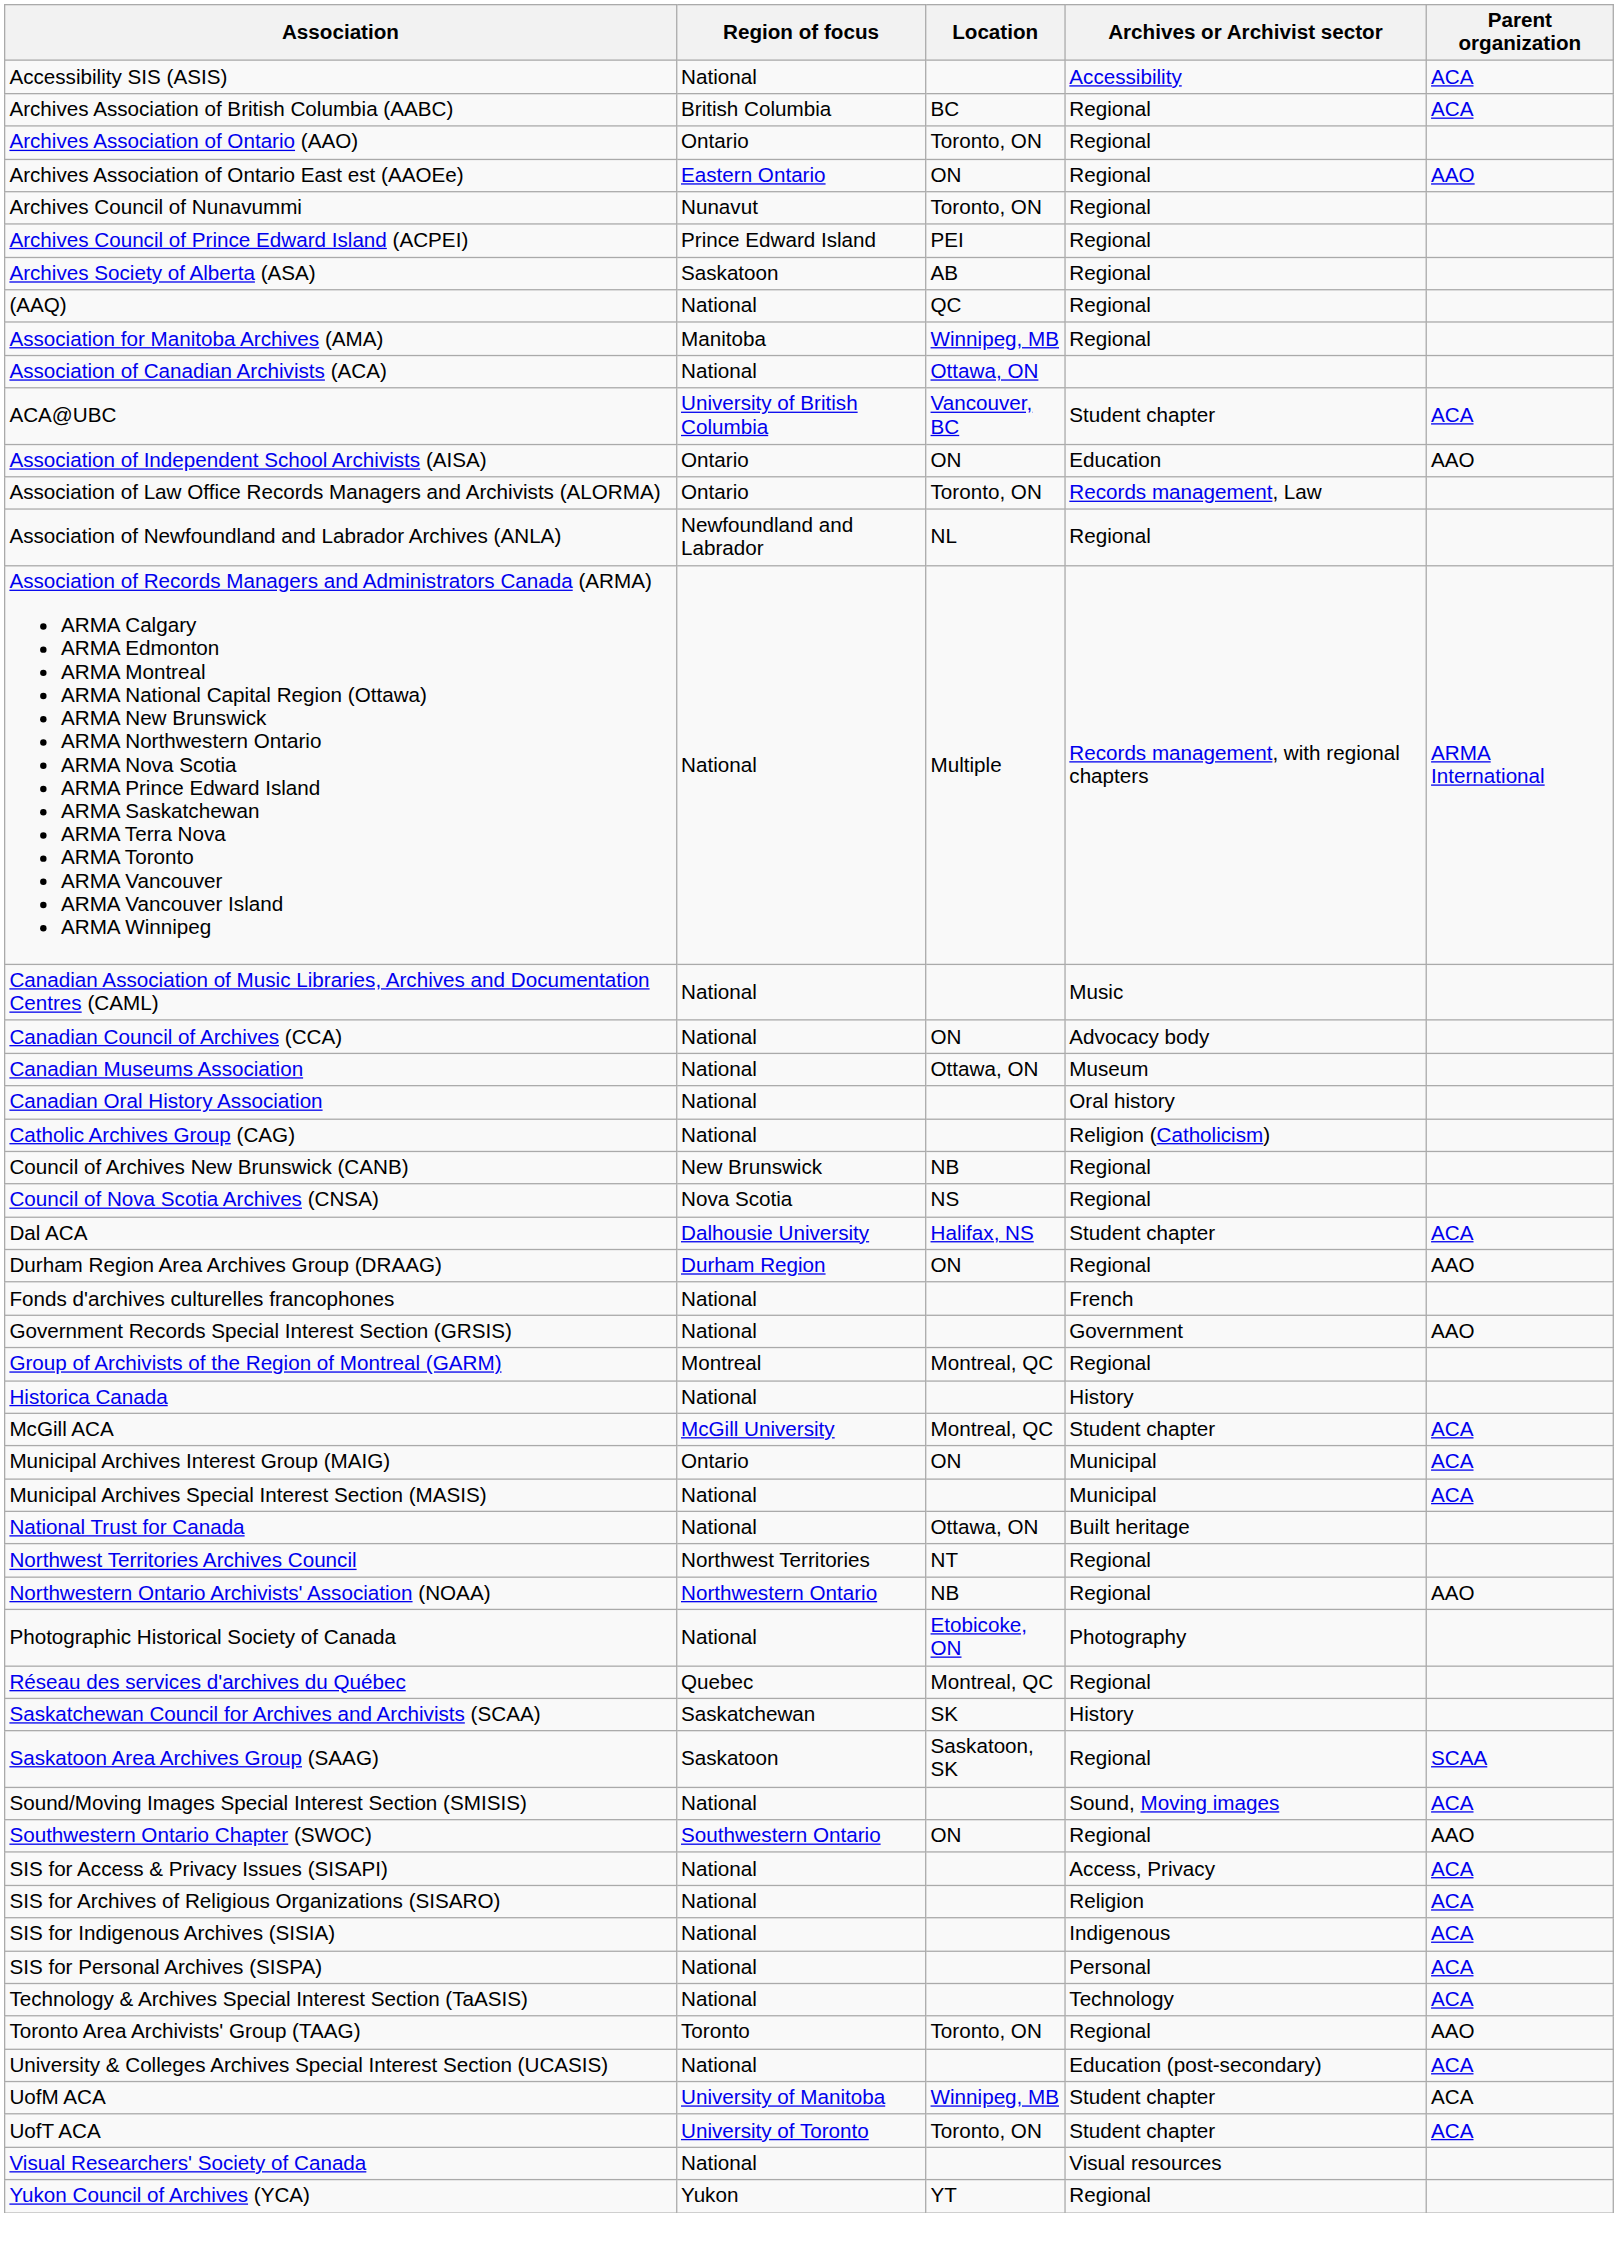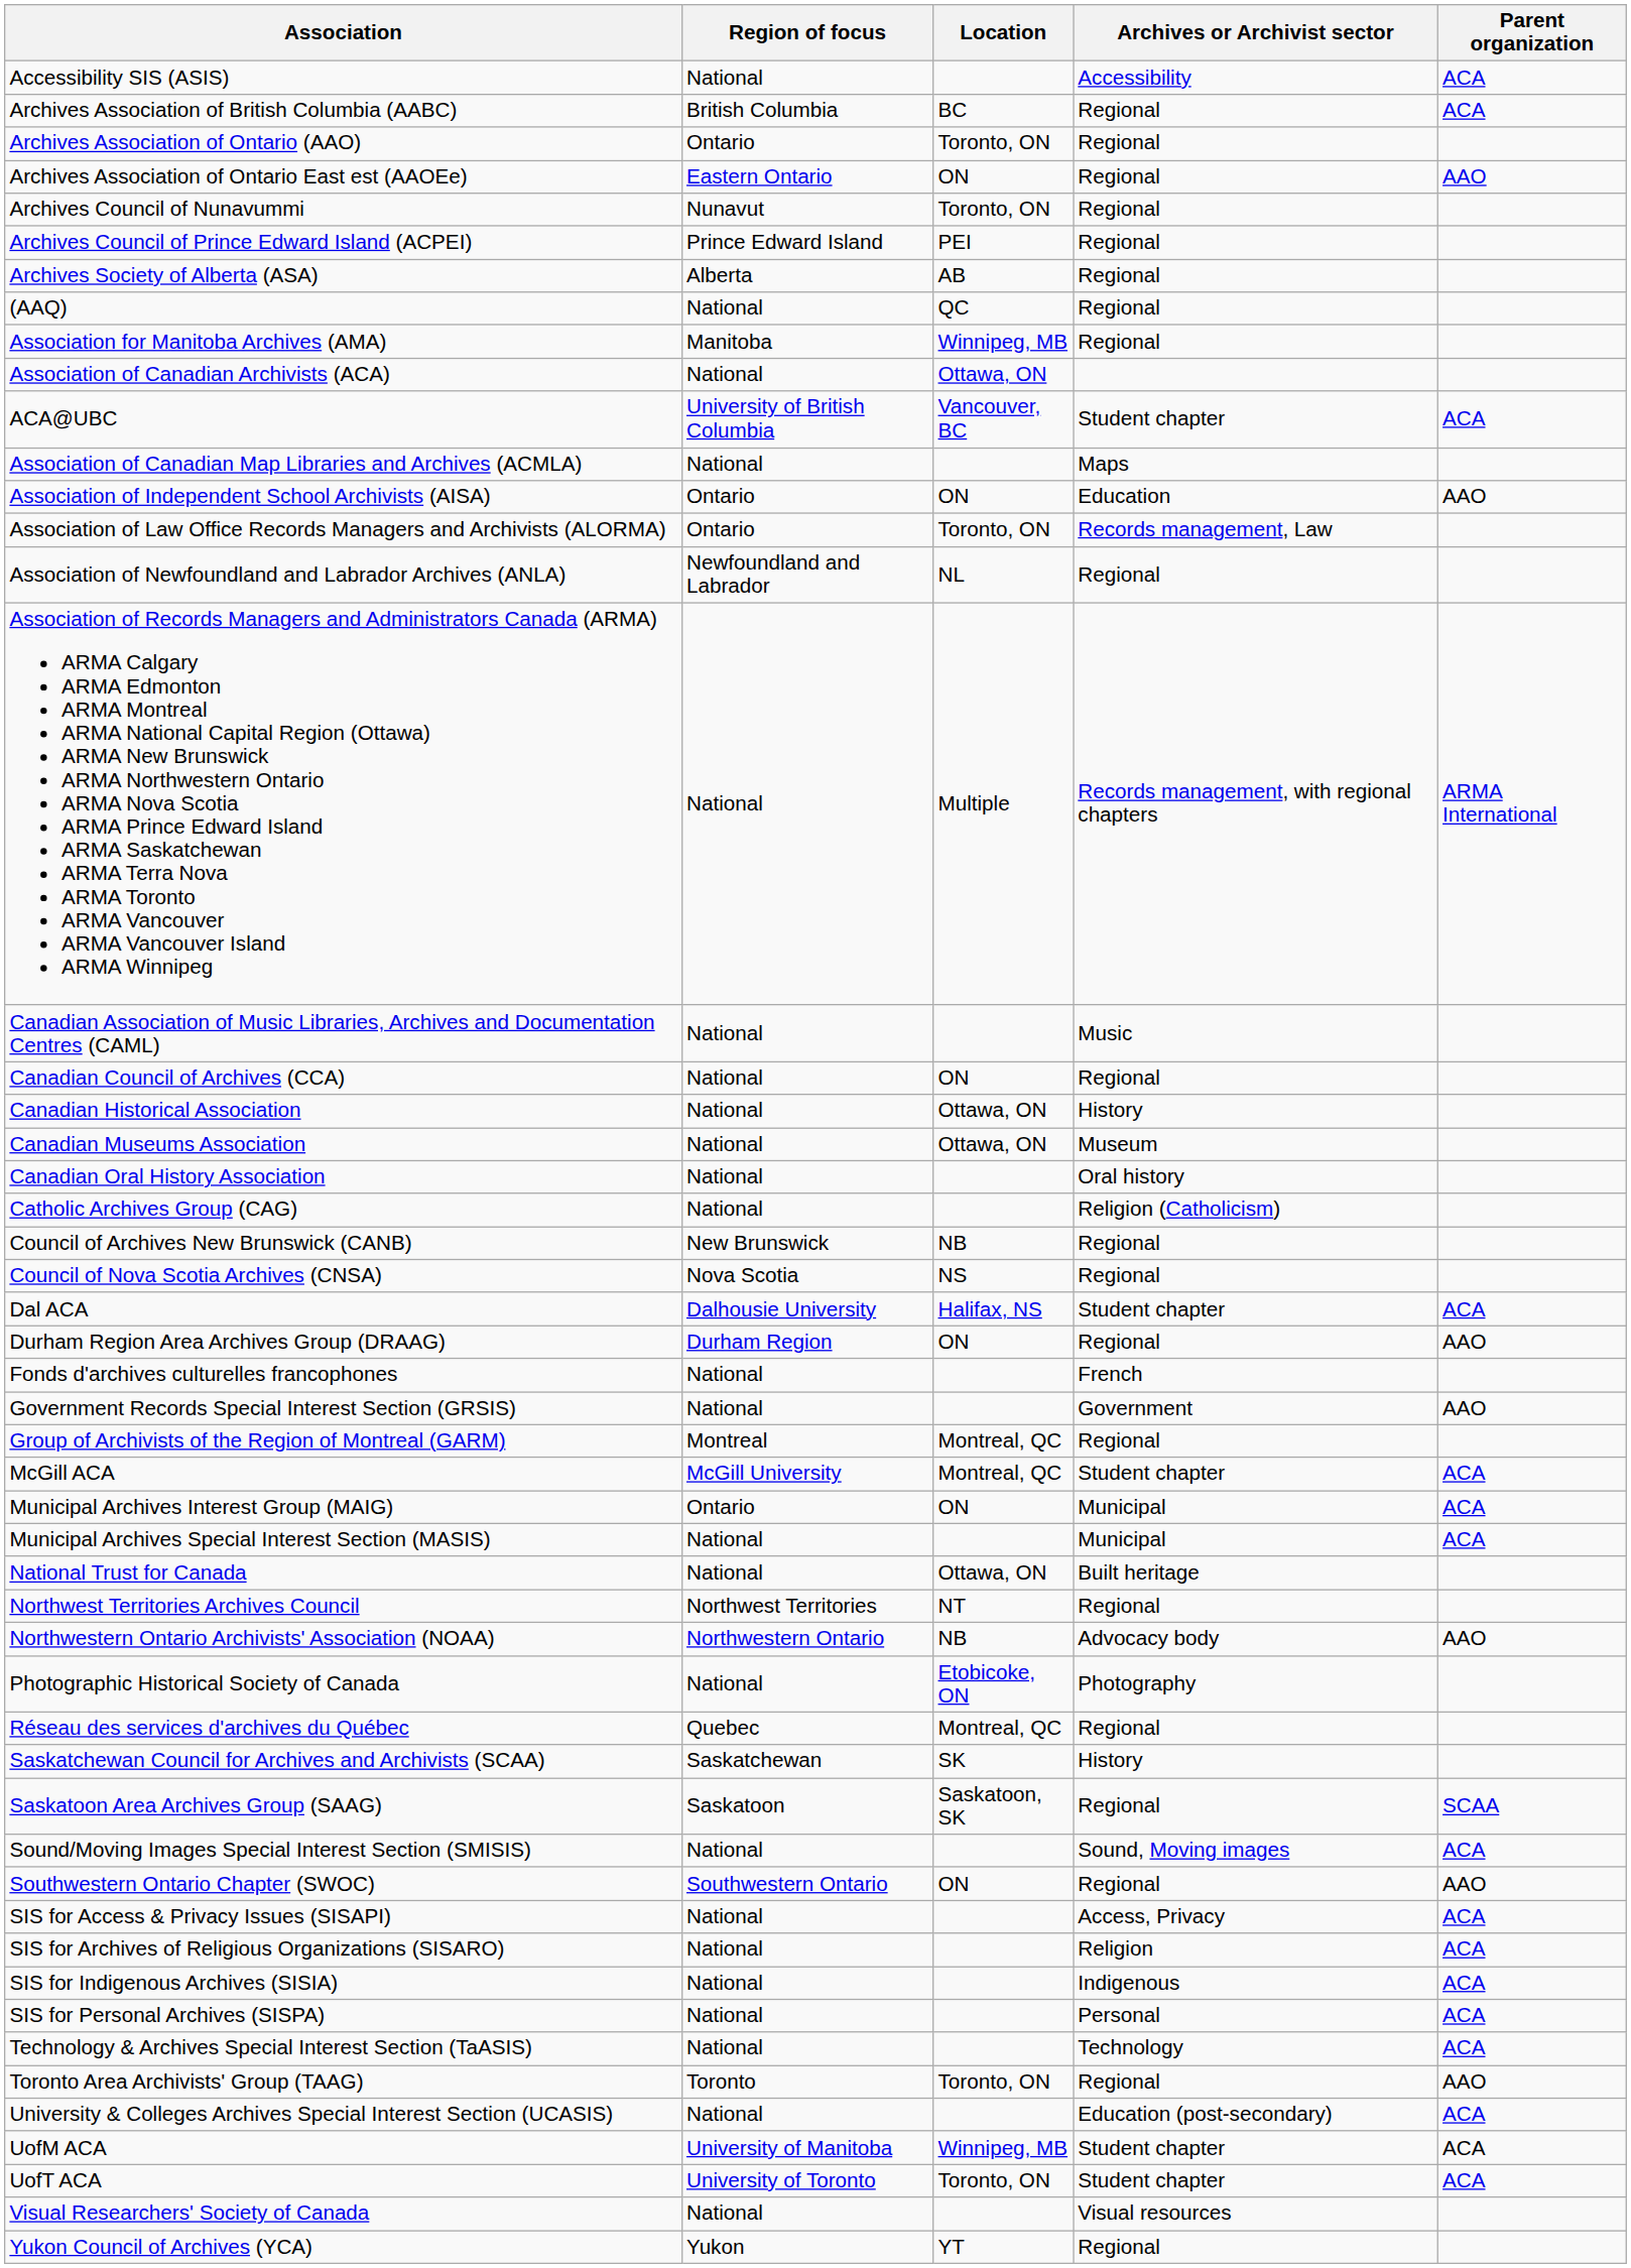Archives Society of Alberta (ASA) | Region of focus: Saskatoon -> Alberta
+ row: Association of Canadian Map Libraries and Archives (ACMLA) | National | Maps
Canadian Council of Archives (CCA) | Archives or Archivist sector: Advocacy body -> Regional
+ row: Canadian Historical Association | National | Ottawa, ON | History
- row: Historica Canada | National | History
Northwestern Ontario Archivists' Association (NOAA) | Archives or Archivist sector: Regional -> Advocacy body
